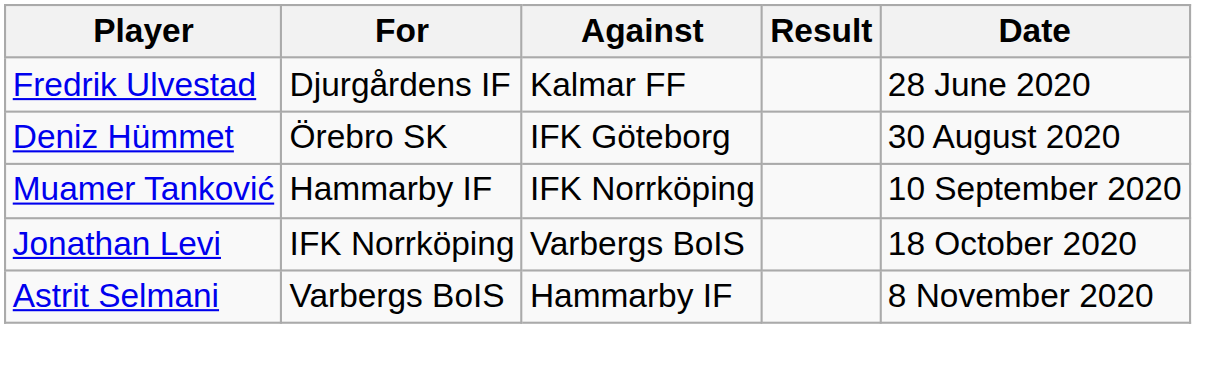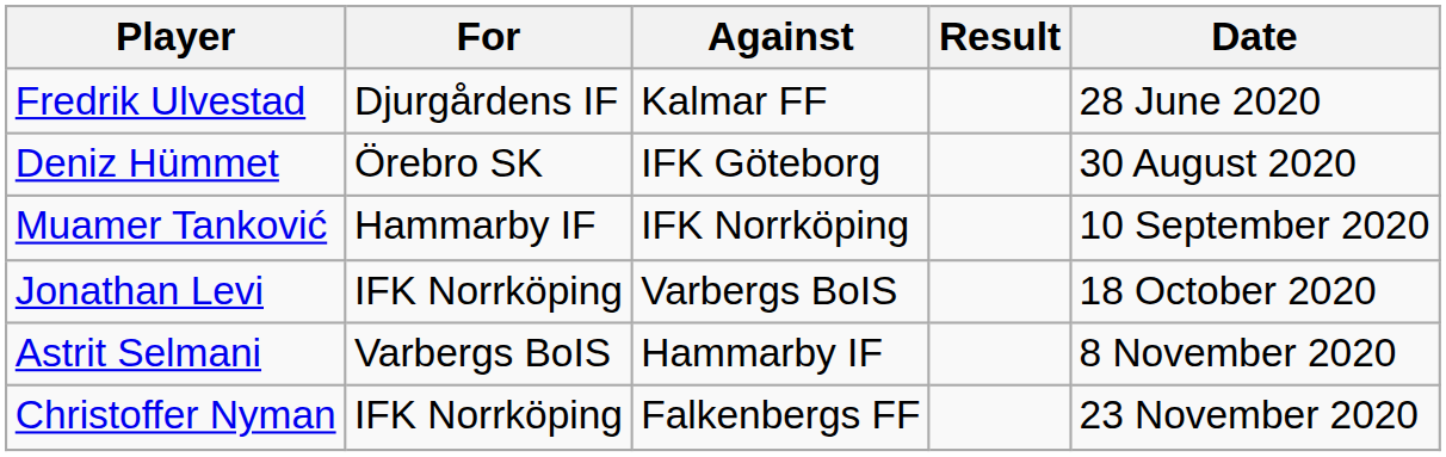+ row: Christoffer Nyman | IFK Norrköping | Falkenbergs FF | 23 November 2020
